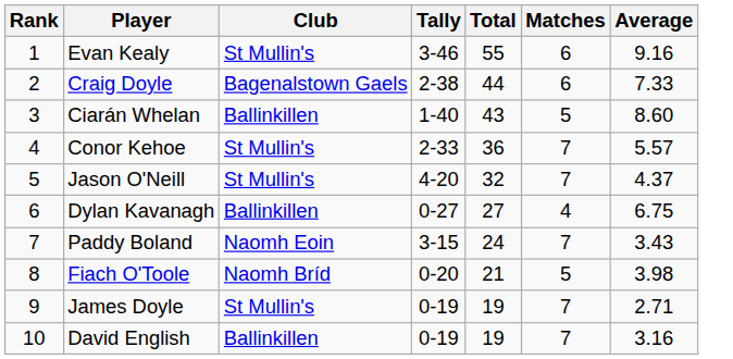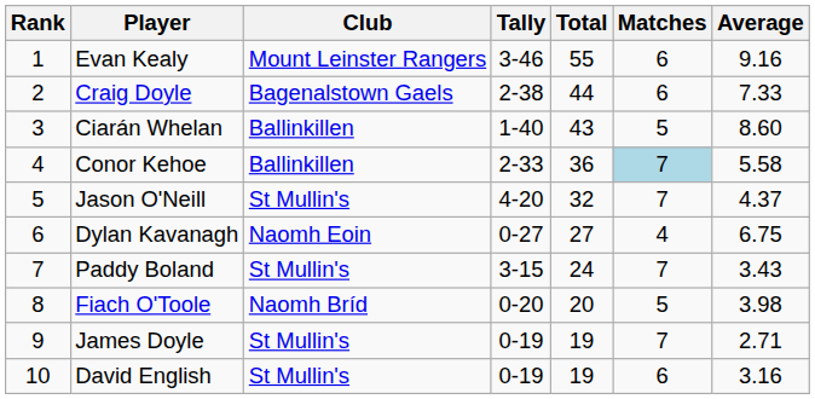Evan Kealy | Club: St Mullin's -> Mount Leinster Rangers
Conor Kehoe | Club: St Mullin's -> Ballinkillen
Conor Kehoe | Matches: no background -> lightblue background
Conor Kehoe | Average: 5.57 -> 5.58
Dylan Kavanagh | Club: Ballinkillen -> Naomh Eoin
Paddy Boland | Club: Naomh Eoin -> St Mullin's
Fiach O'Toole | Total: 21 -> 20
David English | Club: Ballinkillen -> St Mullin's
David English | Matches: 7 -> 6
